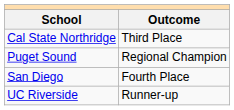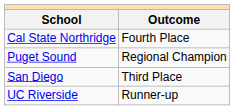Cal State Northridge | Outcome: Third Place -> Fourth Place
San Diego | Outcome: Fourth Place -> Third Place
